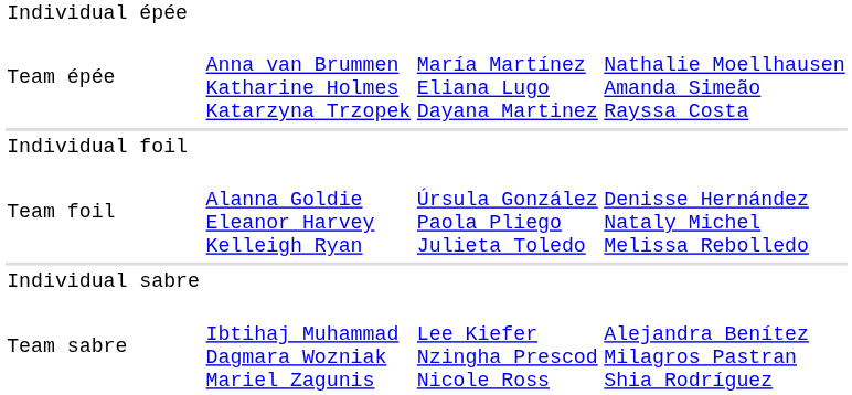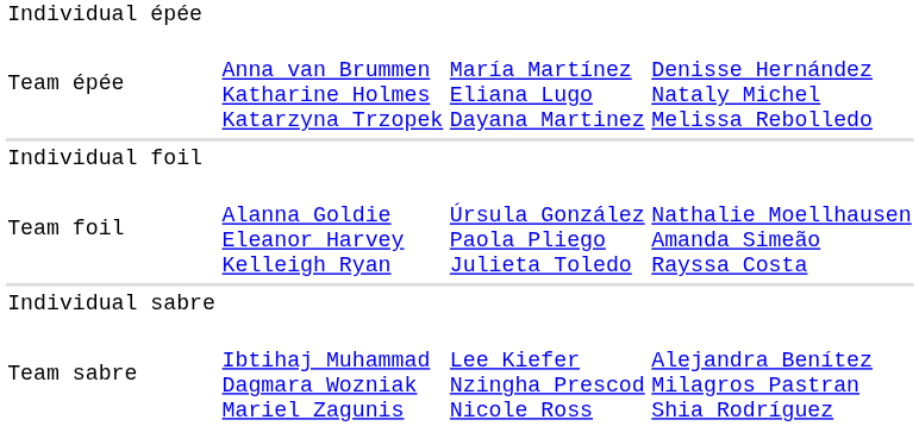Team épée | column 4: Nathalie Moellhausen Amanda Simeão Rayssa Costa -> Denisse Hernández Nataly Michel Melissa Rebolledo
Team foil | column 4: Denisse Hernández Nataly Michel Melissa Rebolledo -> Nathalie Moellhausen Amanda Simeão Rayssa Costa
